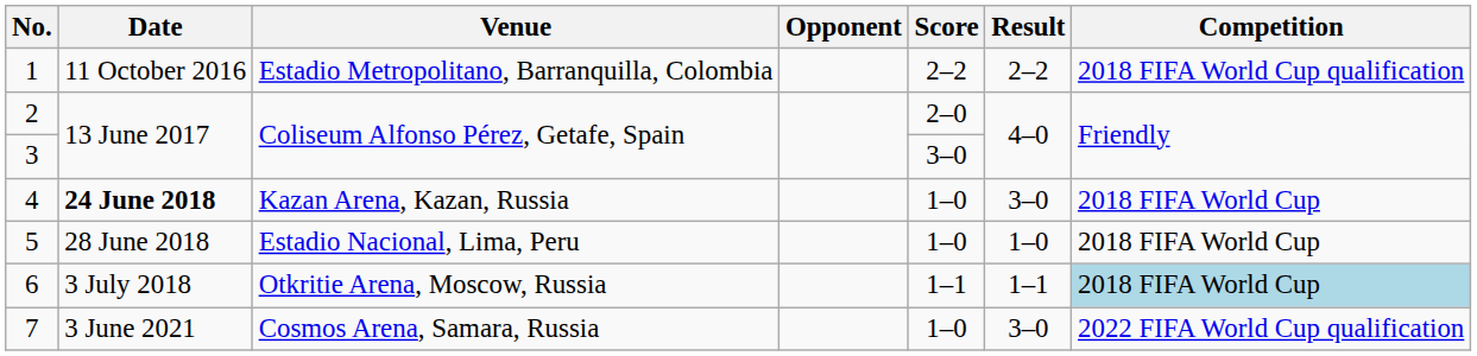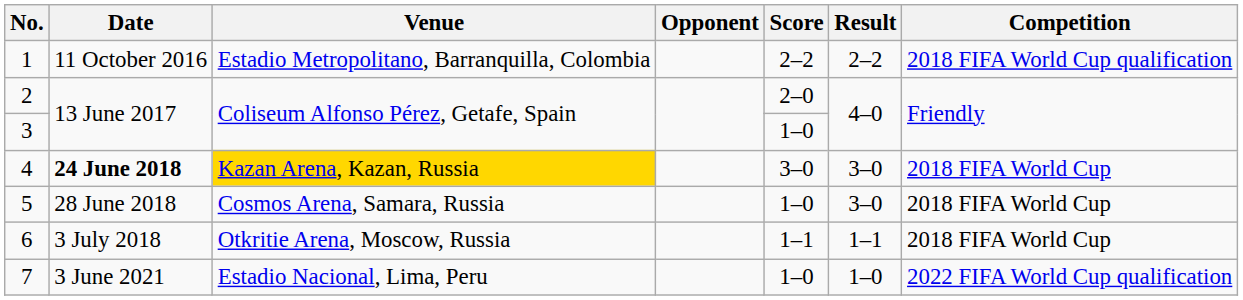3 | Score: 3–0 -> 1–0
4 | Venue: no background -> gold background
4 | Score: 1–0 -> 3–0
5 | Venue: Estadio Nacional, Lima, Peru -> Cosmos Arena, Samara, Russia
5 | Result: 1–0 -> 3–0
6 | Competition: lightblue background -> no background
7 | Venue: Cosmos Arena, Samara, Russia -> Estadio Nacional, Lima, Peru
7 | Result: 3–0 -> 1–0
